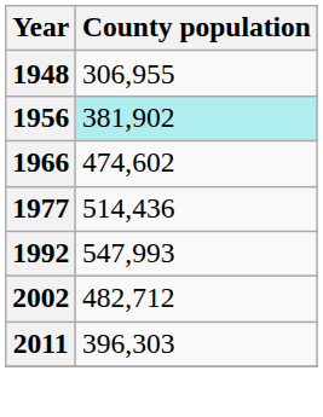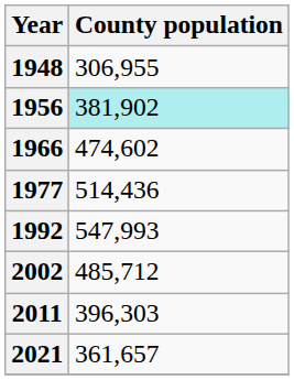2002 | County population: 482,712 -> 485,712
+ row: 2021 | 361,657
